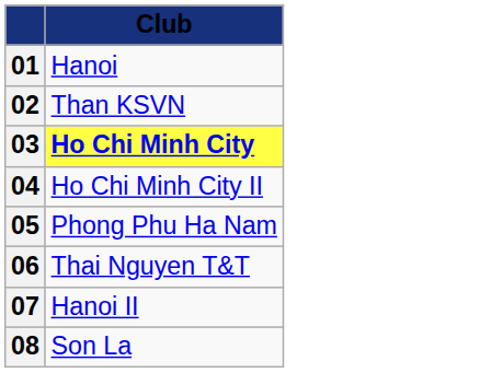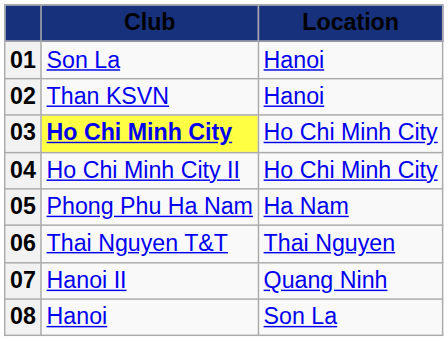+ column: Location | Hanoi | Hanoi | Ho Chi Minh City | Ho Chi Minh City | Ha Nam | Thai Nguyen | Quang Ninh | Son La
01 | Club: Hanoi -> Son La
08 | Club: Son La -> Hanoi
